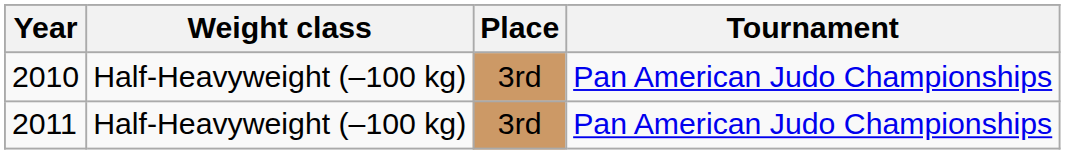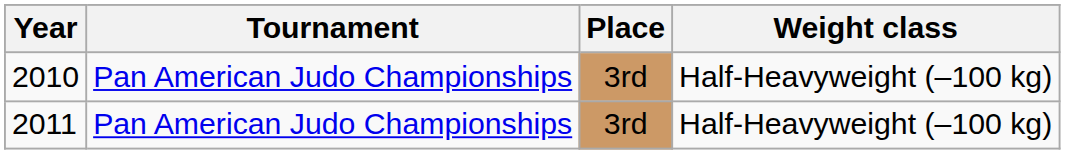columns swapped: Tournament <-> Weight class
